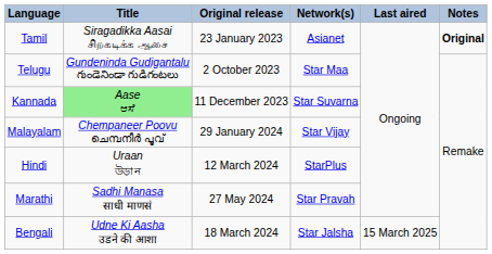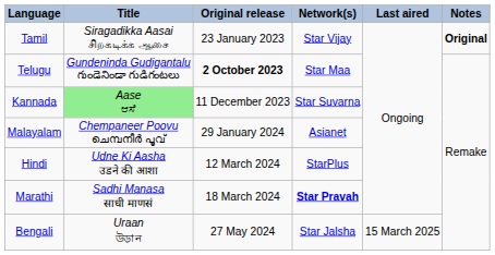Tamil | Network(s): Asianet -> Star Vijay
Telugu | Original release: normal -> bold
Malayalam | Network(s): Star Vijay -> Asianet
Hindi | Title: Uraan উড়ান -> Udne Ki Aasha उडने की आशा
Marathi | Original release: 27 May 2024 -> 18 March 2024
Marathi | Network(s): normal -> bold
Bengali | Title: Udne Ki Aasha उडने की आशा -> Uraan উড়ান
Bengali | Original release: 18 March 2024 -> 27 May 2024
